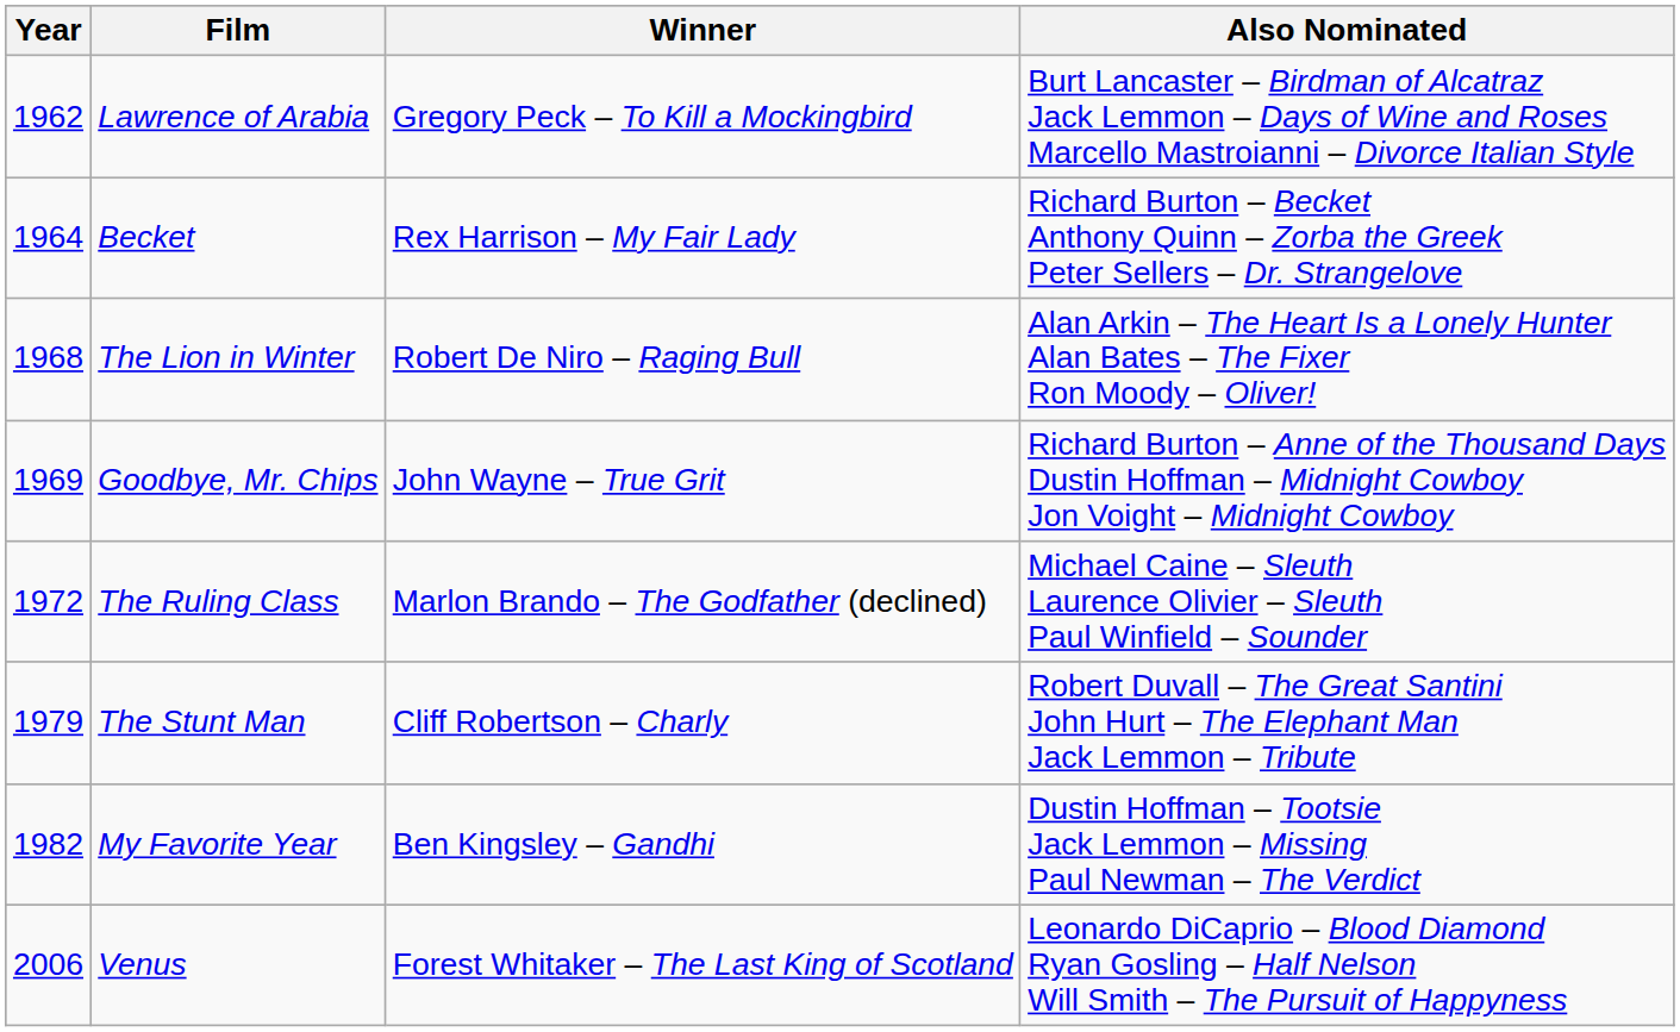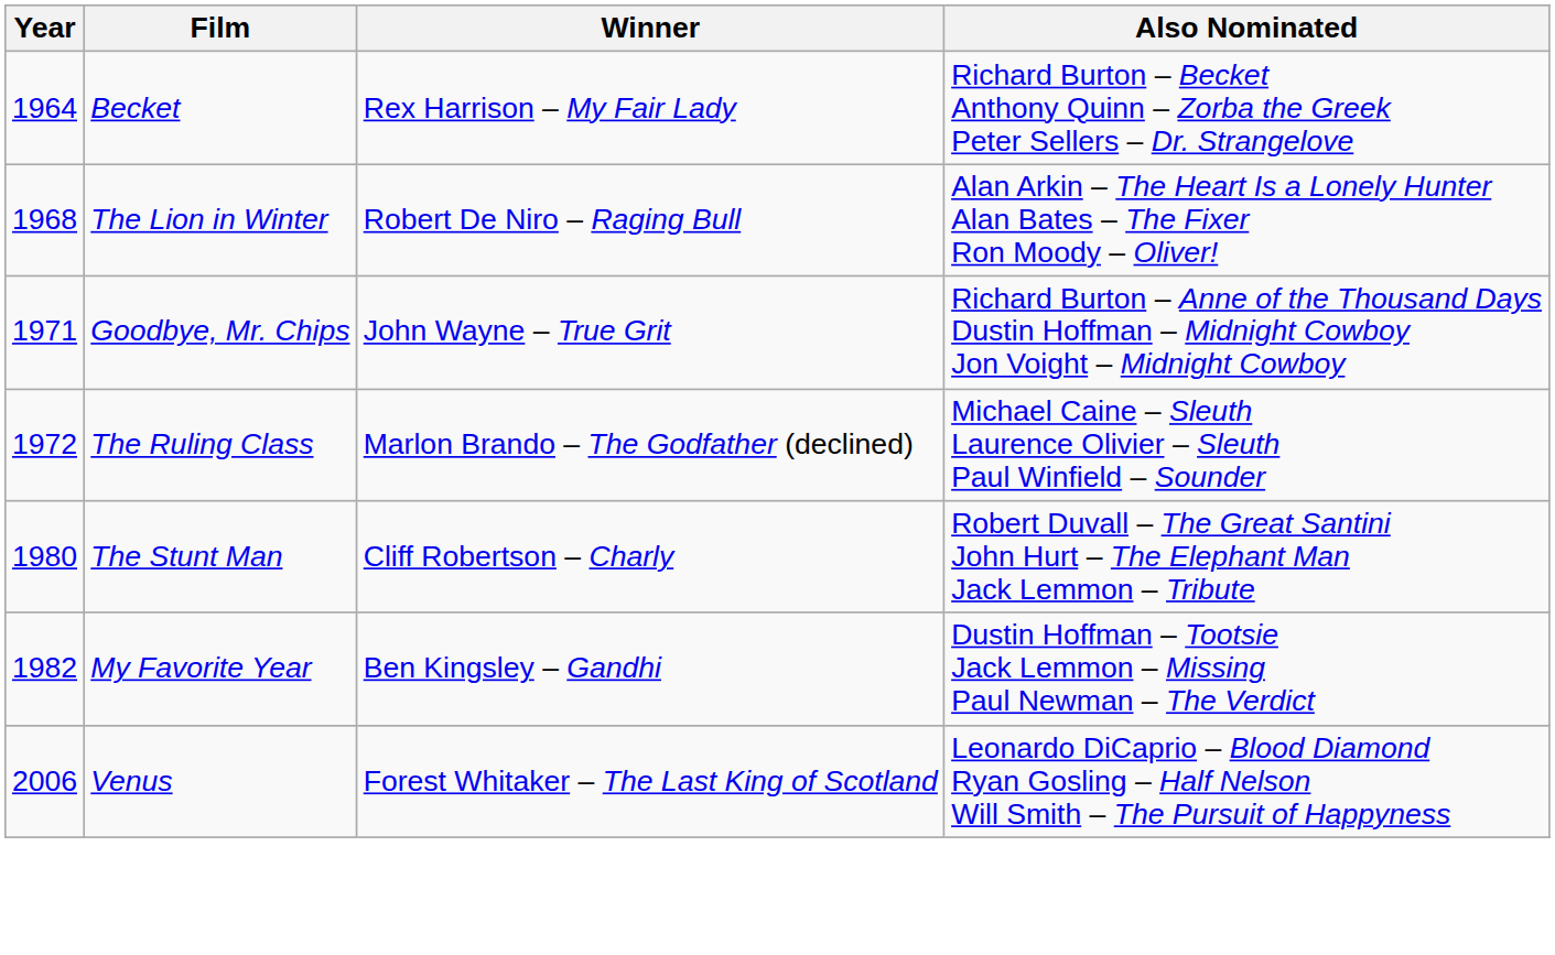- row: 1962 | Lawrence of Arabia | Gregory Peck – To Kill a Mockingbird | Burt Lancaster – Birdman of Alcatraz Jack Lemmon – Days of Wine and Roses Marcello Mastroianni – Divorce Italian Style
Goodbye, Mr. Chips | Year: 1969 -> 1971
The Stunt Man | Year: 1979 -> 1980
